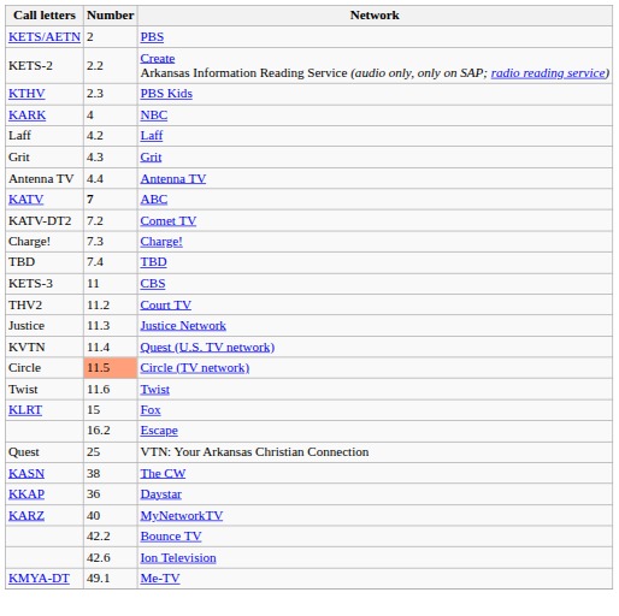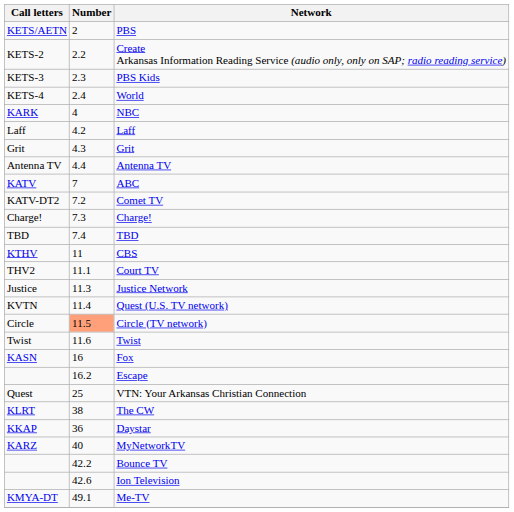PBS Kids | Call letters: KTHV -> KETS-3
+ row: KETS-4 | 2.4 | World
ABC | Number: bold -> normal
CBS | Call letters: KETS-3 -> KTHV
Court TV | Number: 11.2 -> 11.1
Fox | Call letters: KLRT -> KASN
Fox | Number: 15 -> 16
The CW | Call letters: KASN -> KLRT
